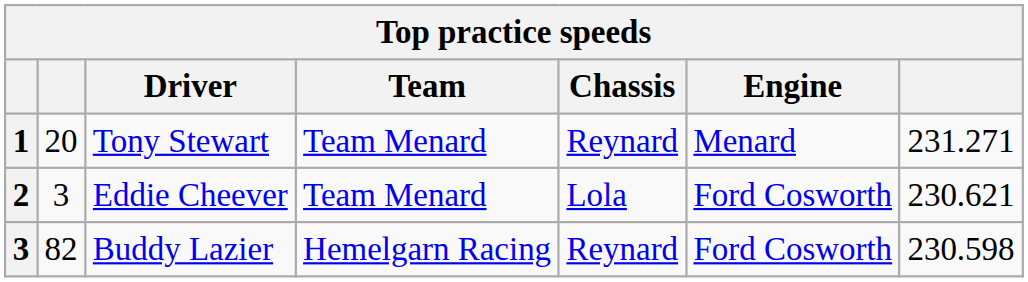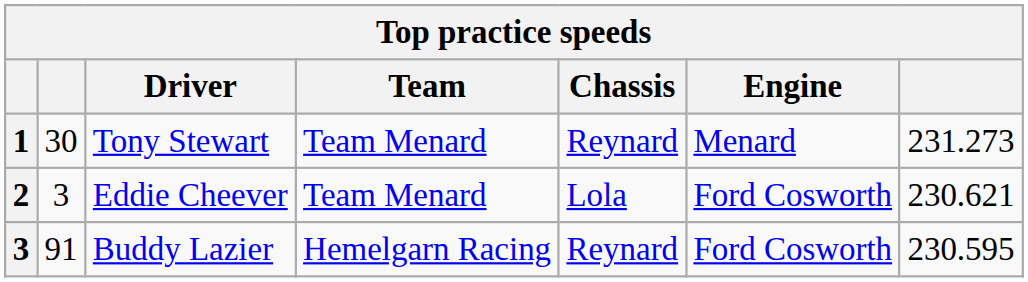Tony Stewart | column 2: 20 -> 30
Tony Stewart | column 7: 231.271 -> 231.273
Buddy Lazier | column 2: 82 -> 91
Buddy Lazier | column 7: 230.598 -> 230.595
